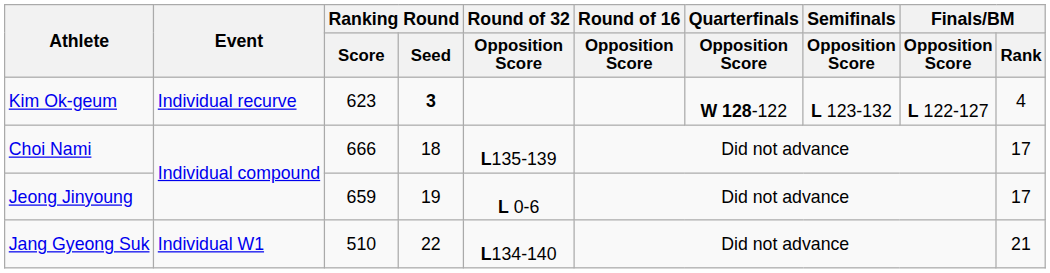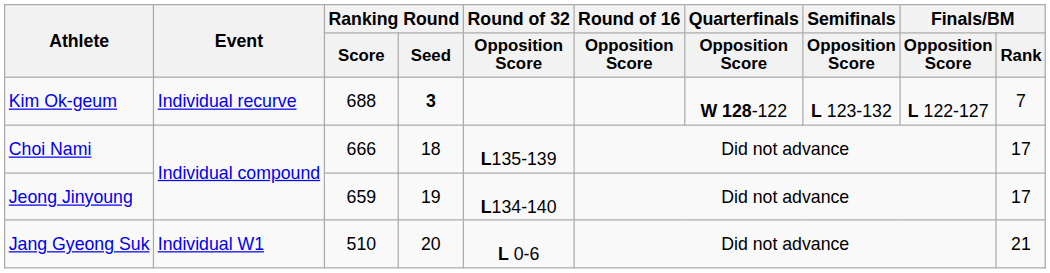Kim Ok-geum | Ranking Round / Score: 623 -> 688
Kim Ok-geum | Finals/BM / Rank: 4 -> 7
Jeong Jinyoung | Round of 32 / Opposition Score: L 0-6 -> L134-140
Jang Gyeong Suk | Ranking Round / Seed: 22 -> 20
Jang Gyeong Suk | Round of 32 / Opposition Score: L134-140 -> L 0-6
